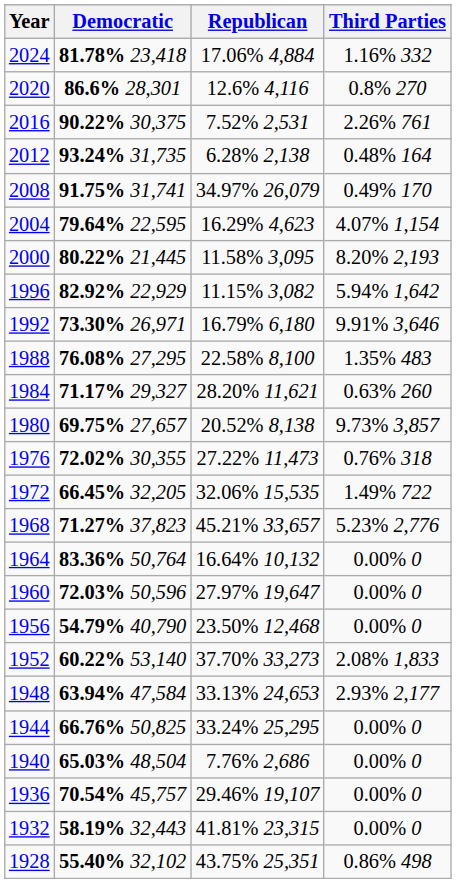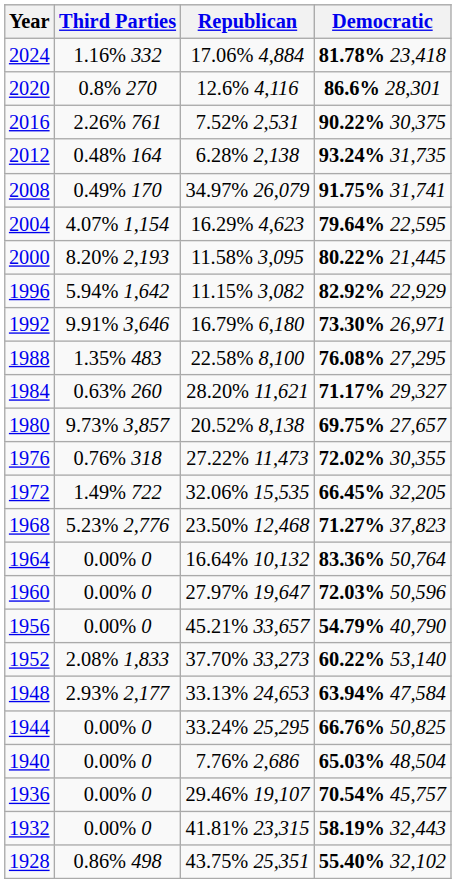columns swapped: Democratic <-> Third Parties
1968 | Republican: 45.21% 33,657 -> 23.50% 12,468
1956 | Republican: 23.50% 12,468 -> 45.21% 33,657
